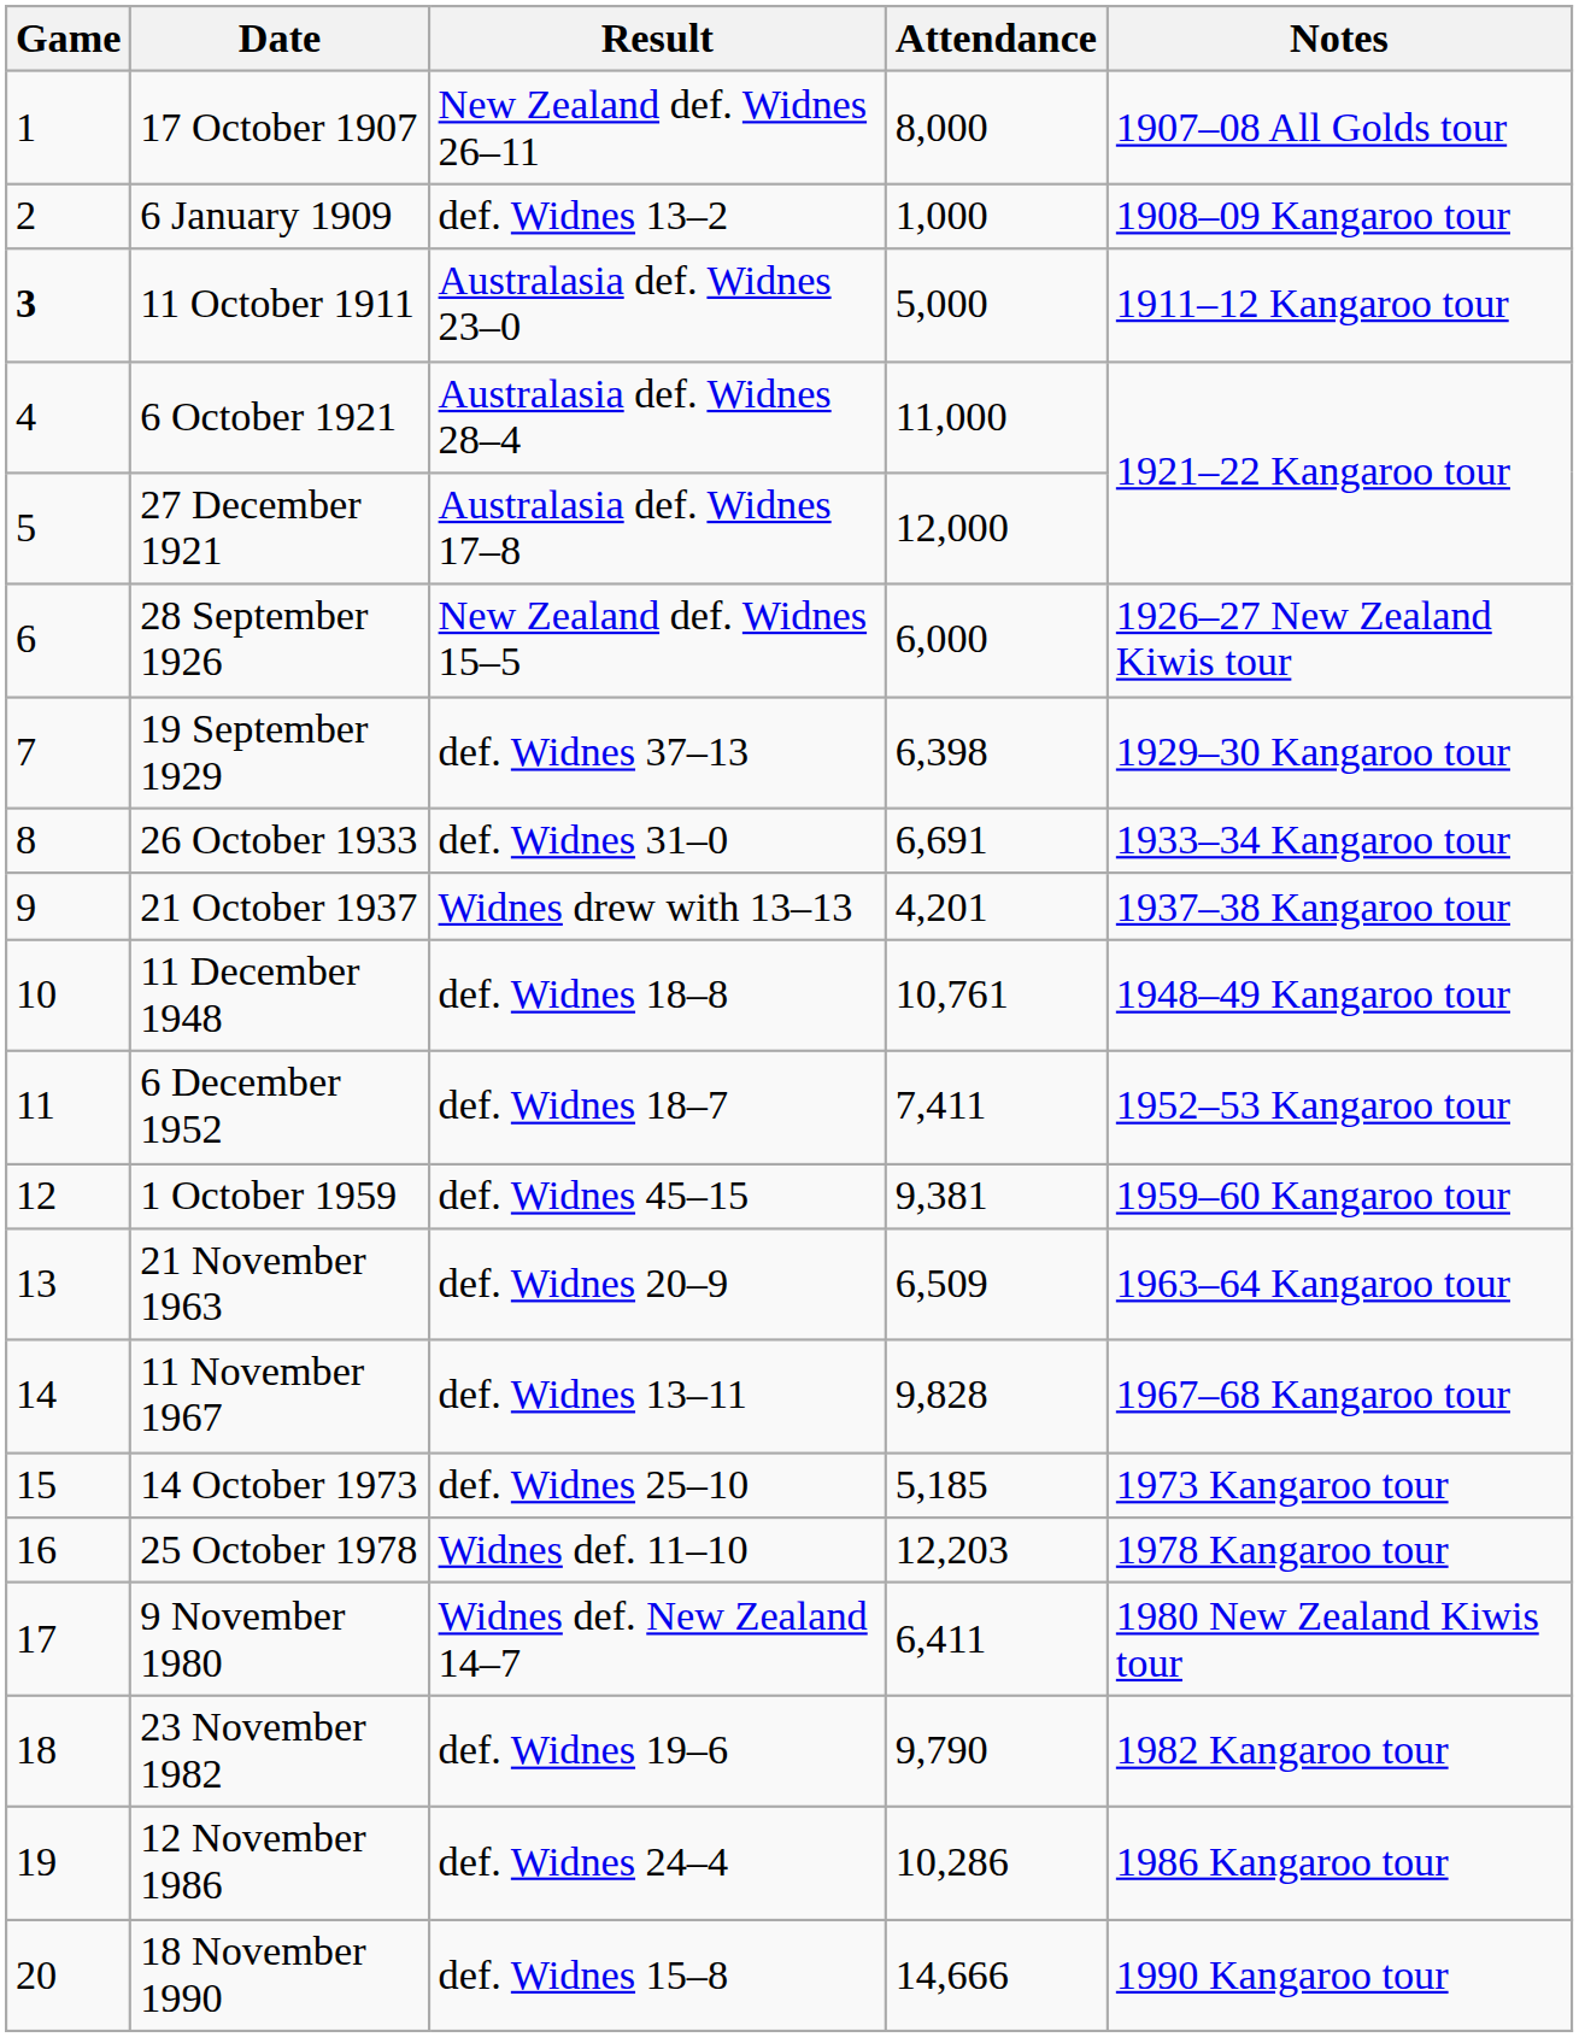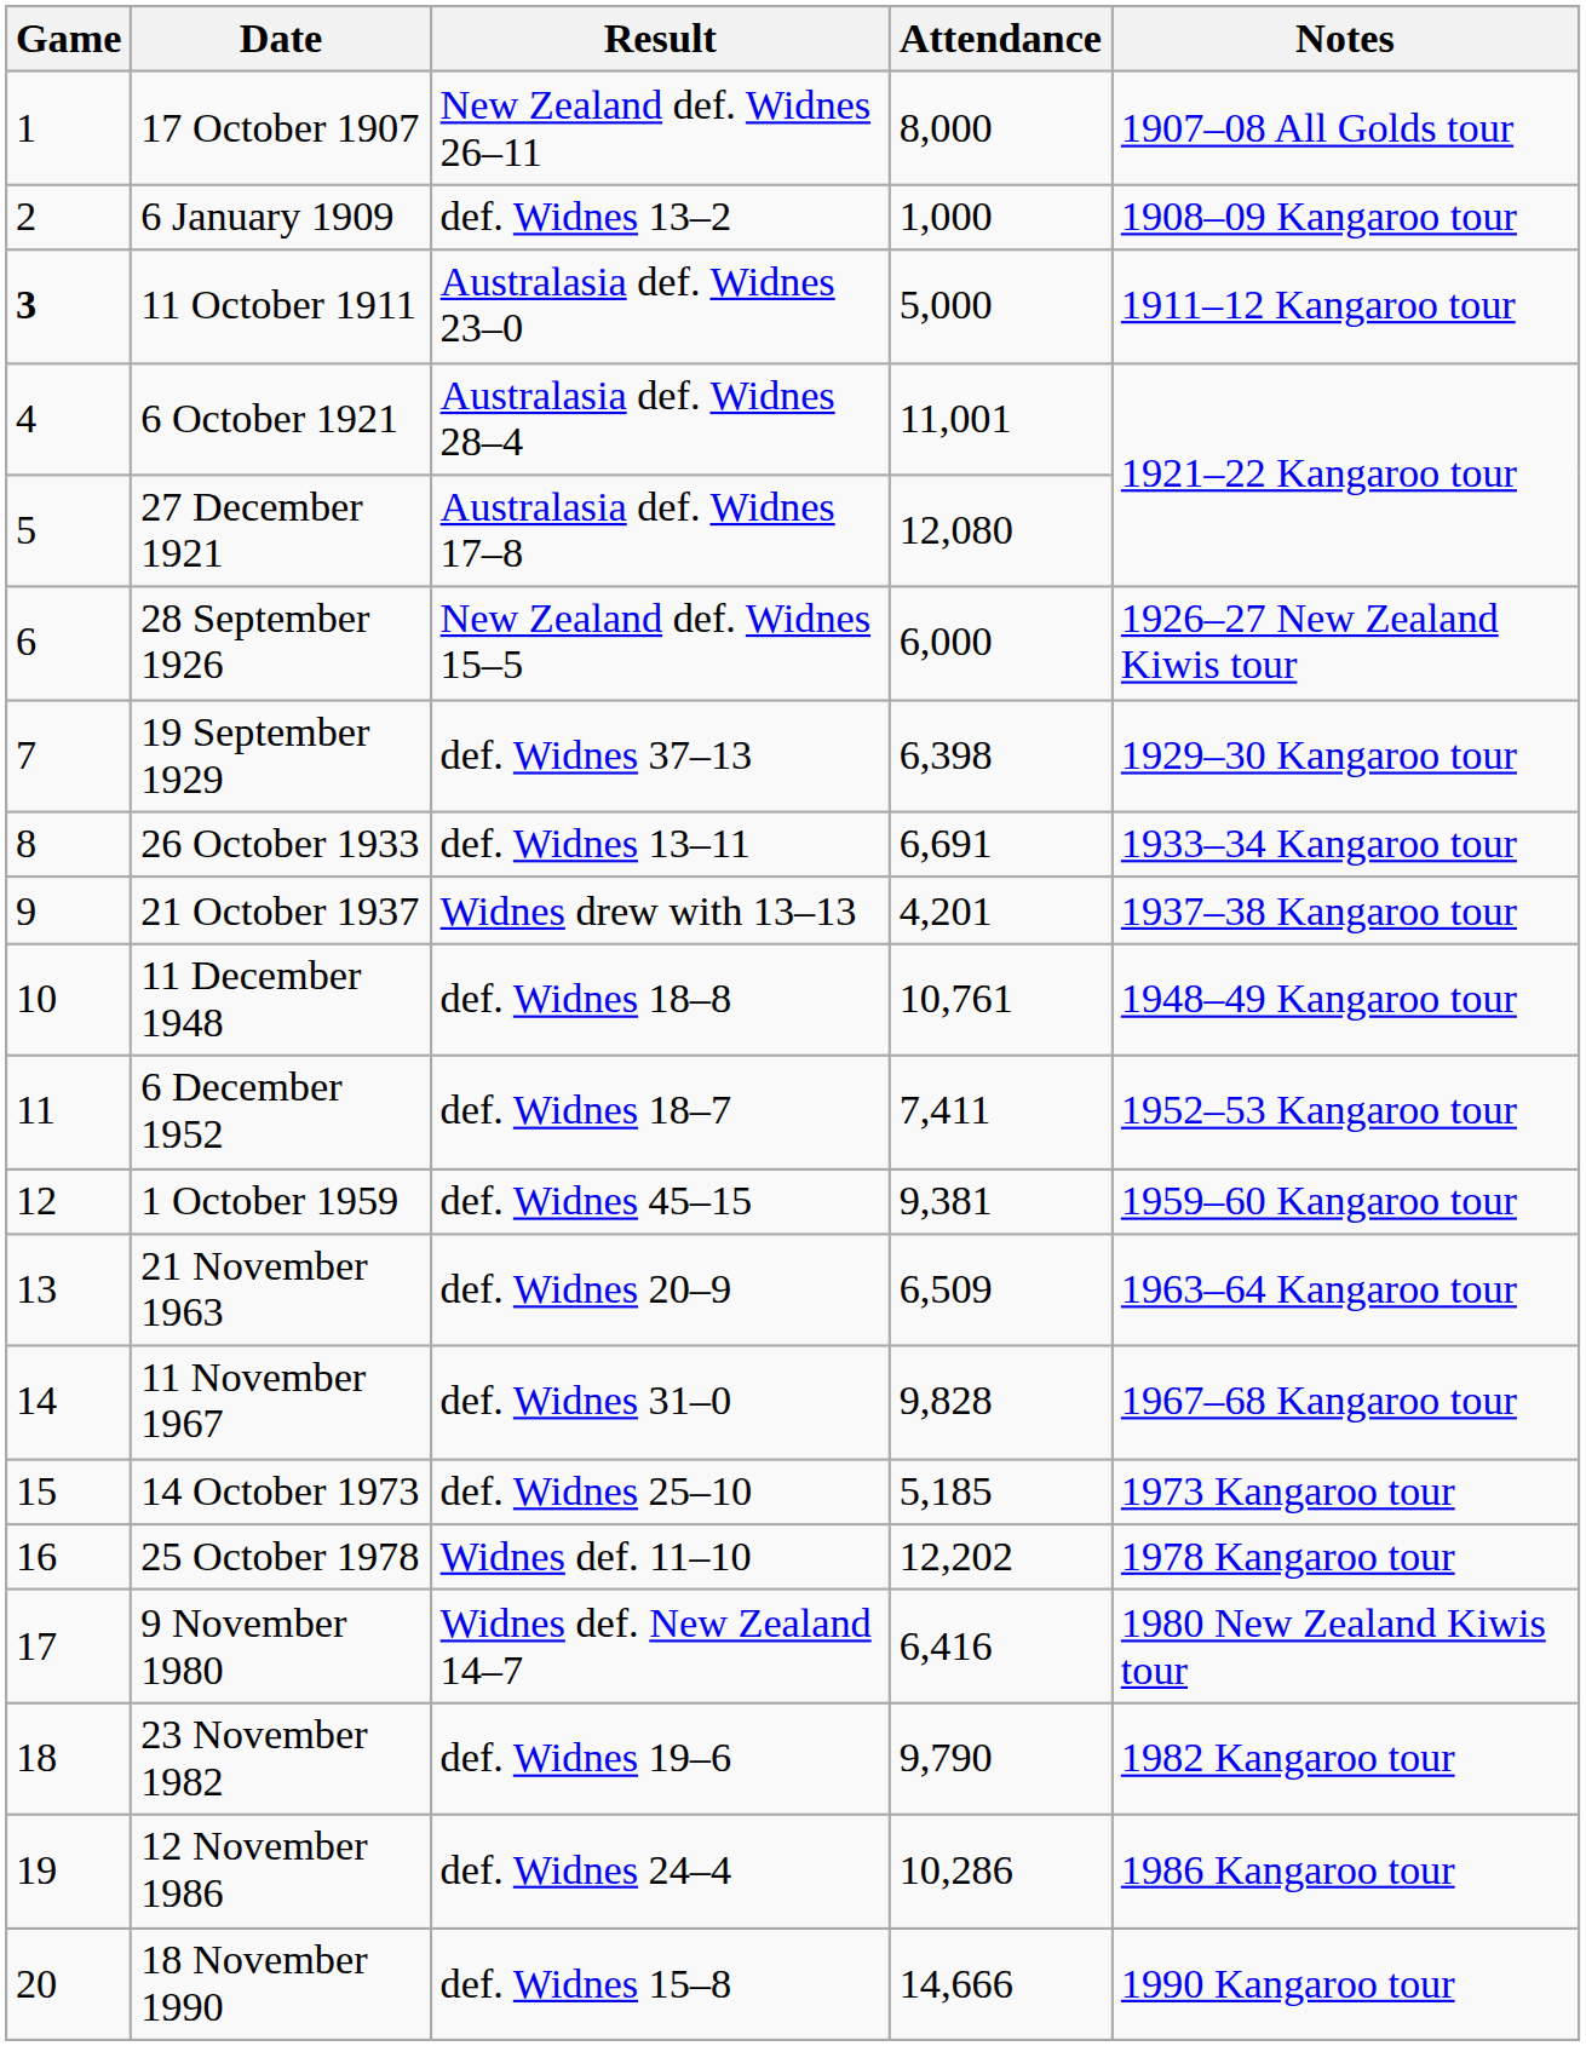6 October 1921 | Attendance: 11,000 -> 11,001
27 December 1921 | Attendance: 12,000 -> 12,080
26 October 1933 | Result: def. Widnes 31–0 -> def. Widnes 13–11
11 November 1967 | Result: def. Widnes 13–11 -> def. Widnes 31–0
25 October 1978 | Attendance: 12,203 -> 12,202
9 November 1980 | Attendance: 6,411 -> 6,416
